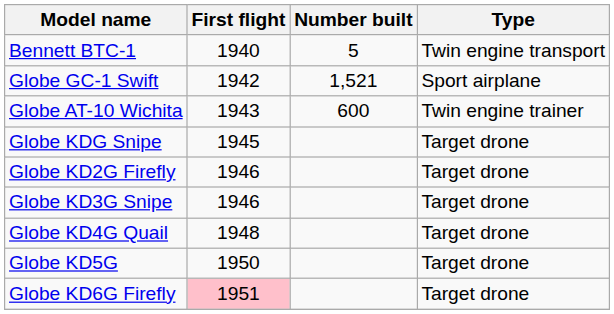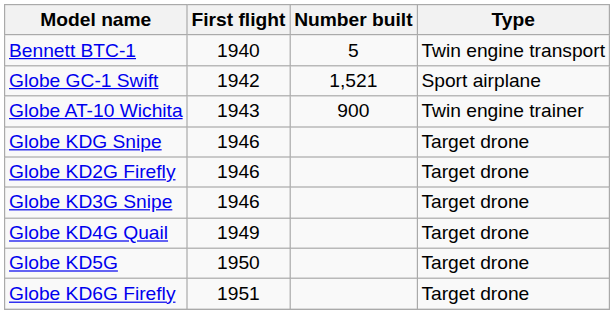Globe AT-10 Wichita | Number built: 600 -> 900
Globe KDG Snipe | First flight: 1945 -> 1946
Globe KD4G Quail | First flight: 1948 -> 1949
Globe KD6G Firefly | First flight: pink background -> no background
